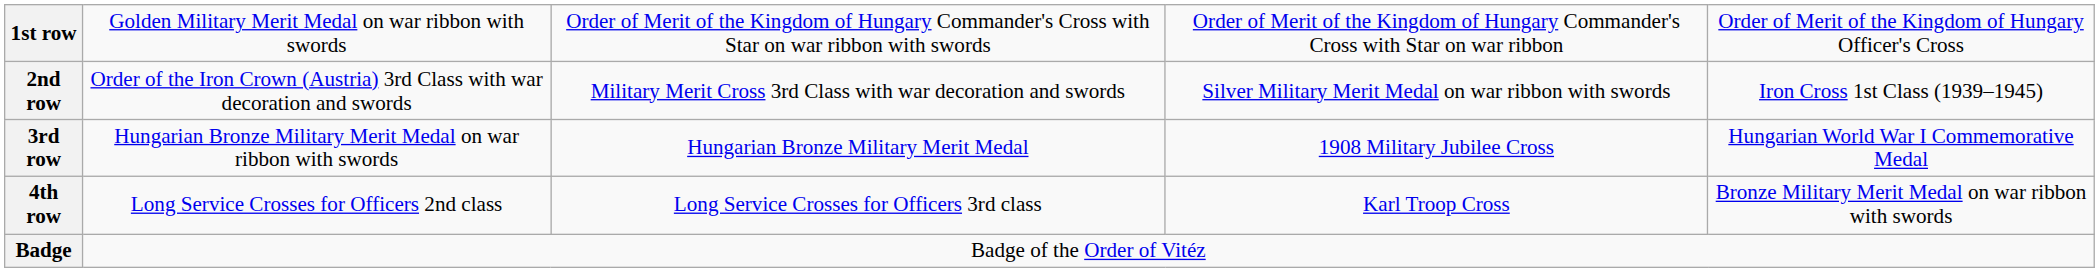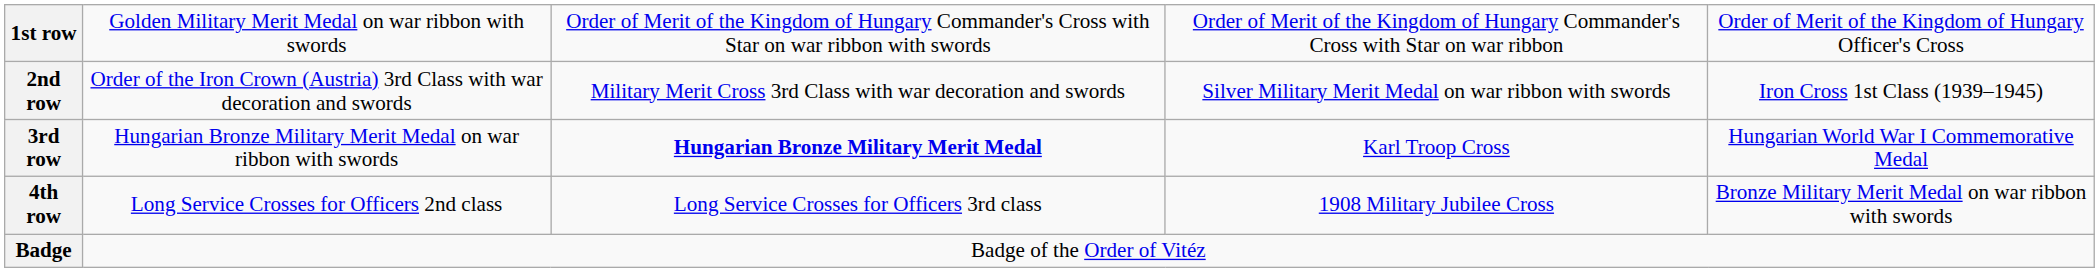3rd row | column 3: normal -> bold
3rd row | column 4: 1908 Military Jubilee Cross -> Karl Troop Cross
4th row | column 4: Karl Troop Cross -> 1908 Military Jubilee Cross
